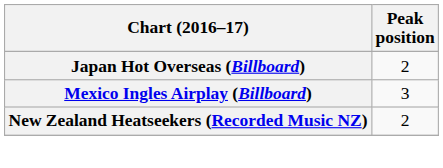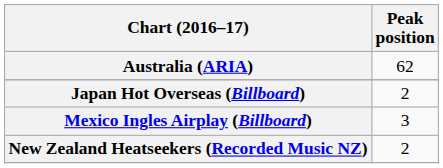+ row: Australia (ARIA) | 62
